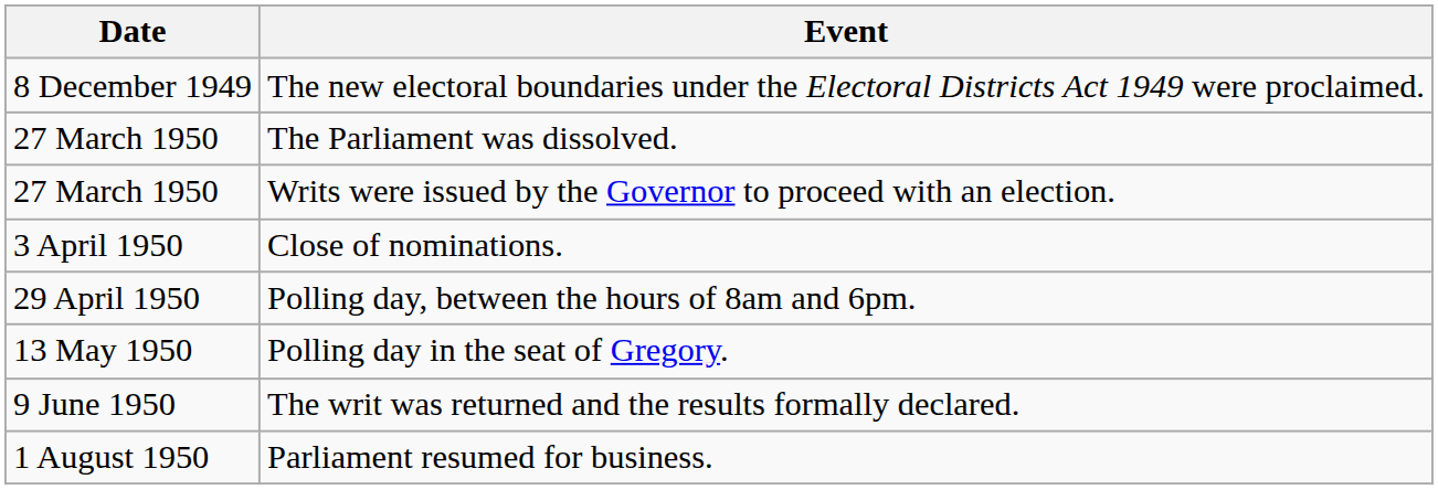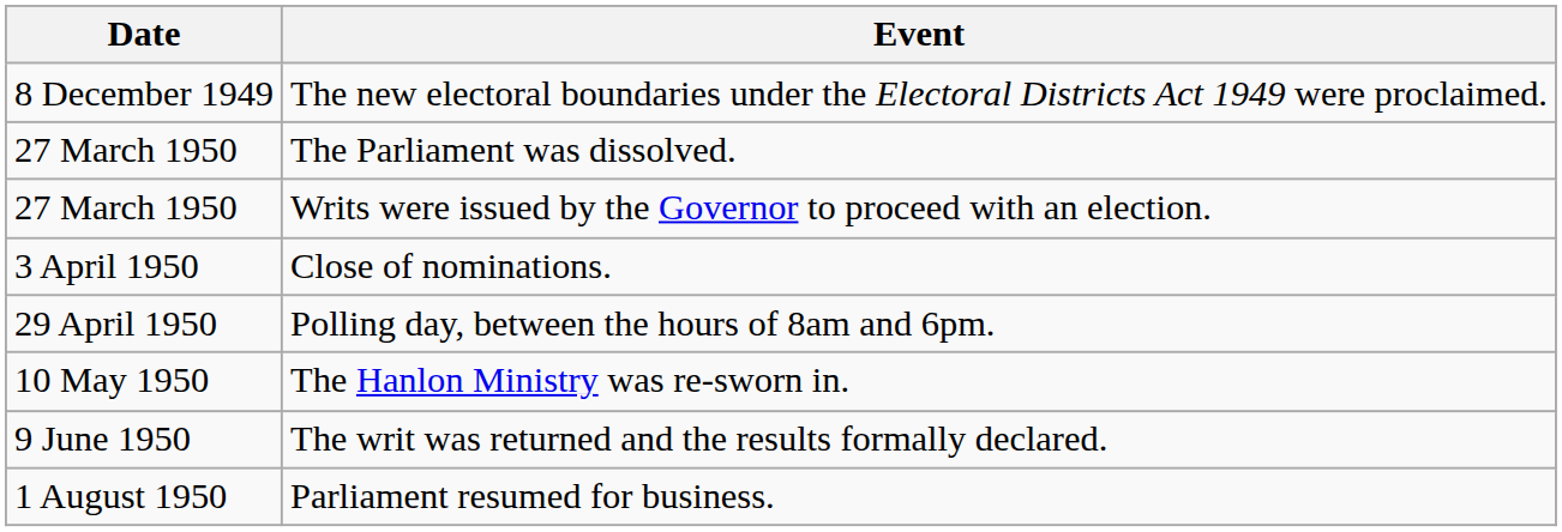+ row: 10 May 1950 | The Hanlon Ministry was re-sworn in.
- row: 13 May 1950 | Polling day in the seat of Gregory.
